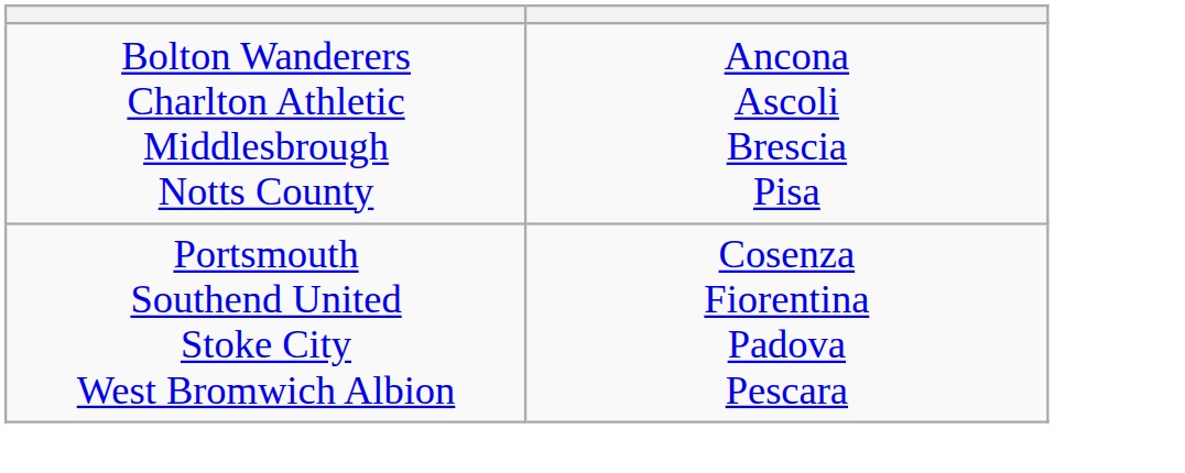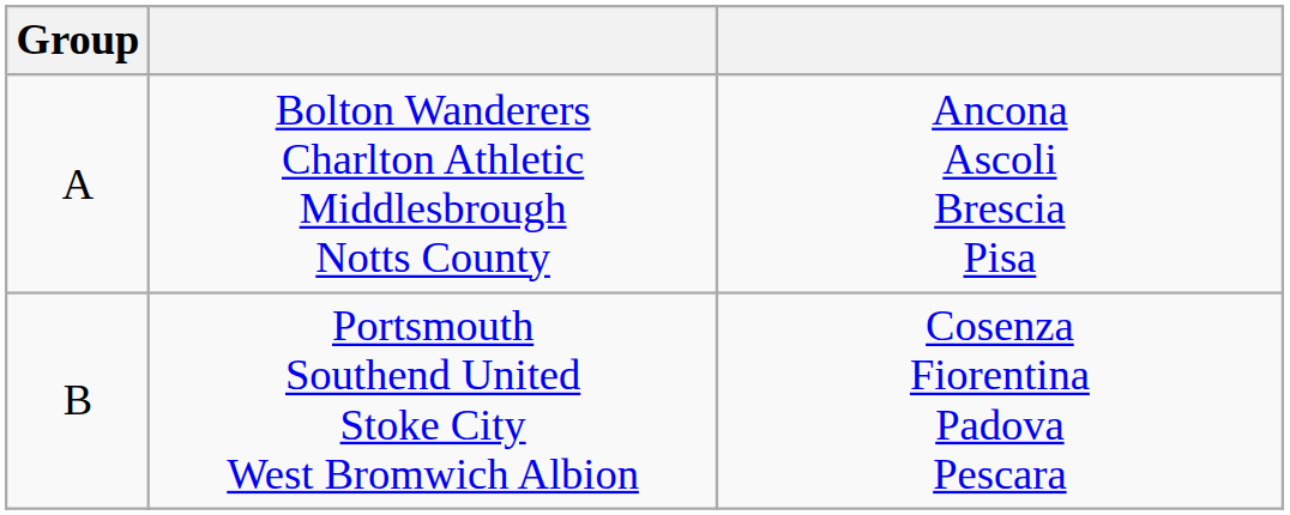+ column: Group | A | B
